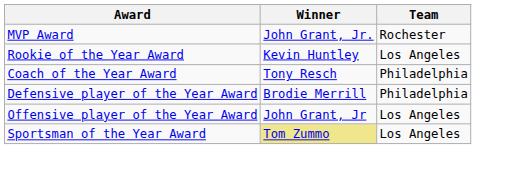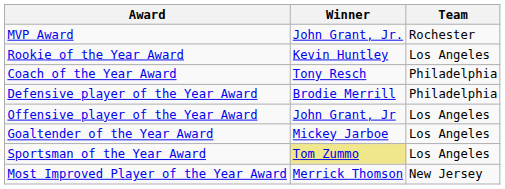+ row: Goaltender of the Year Award | Mickey Jarboe | Los Angeles
+ row: Most Improved Player of the Year Award | Merrick Thomson | New Jersey
